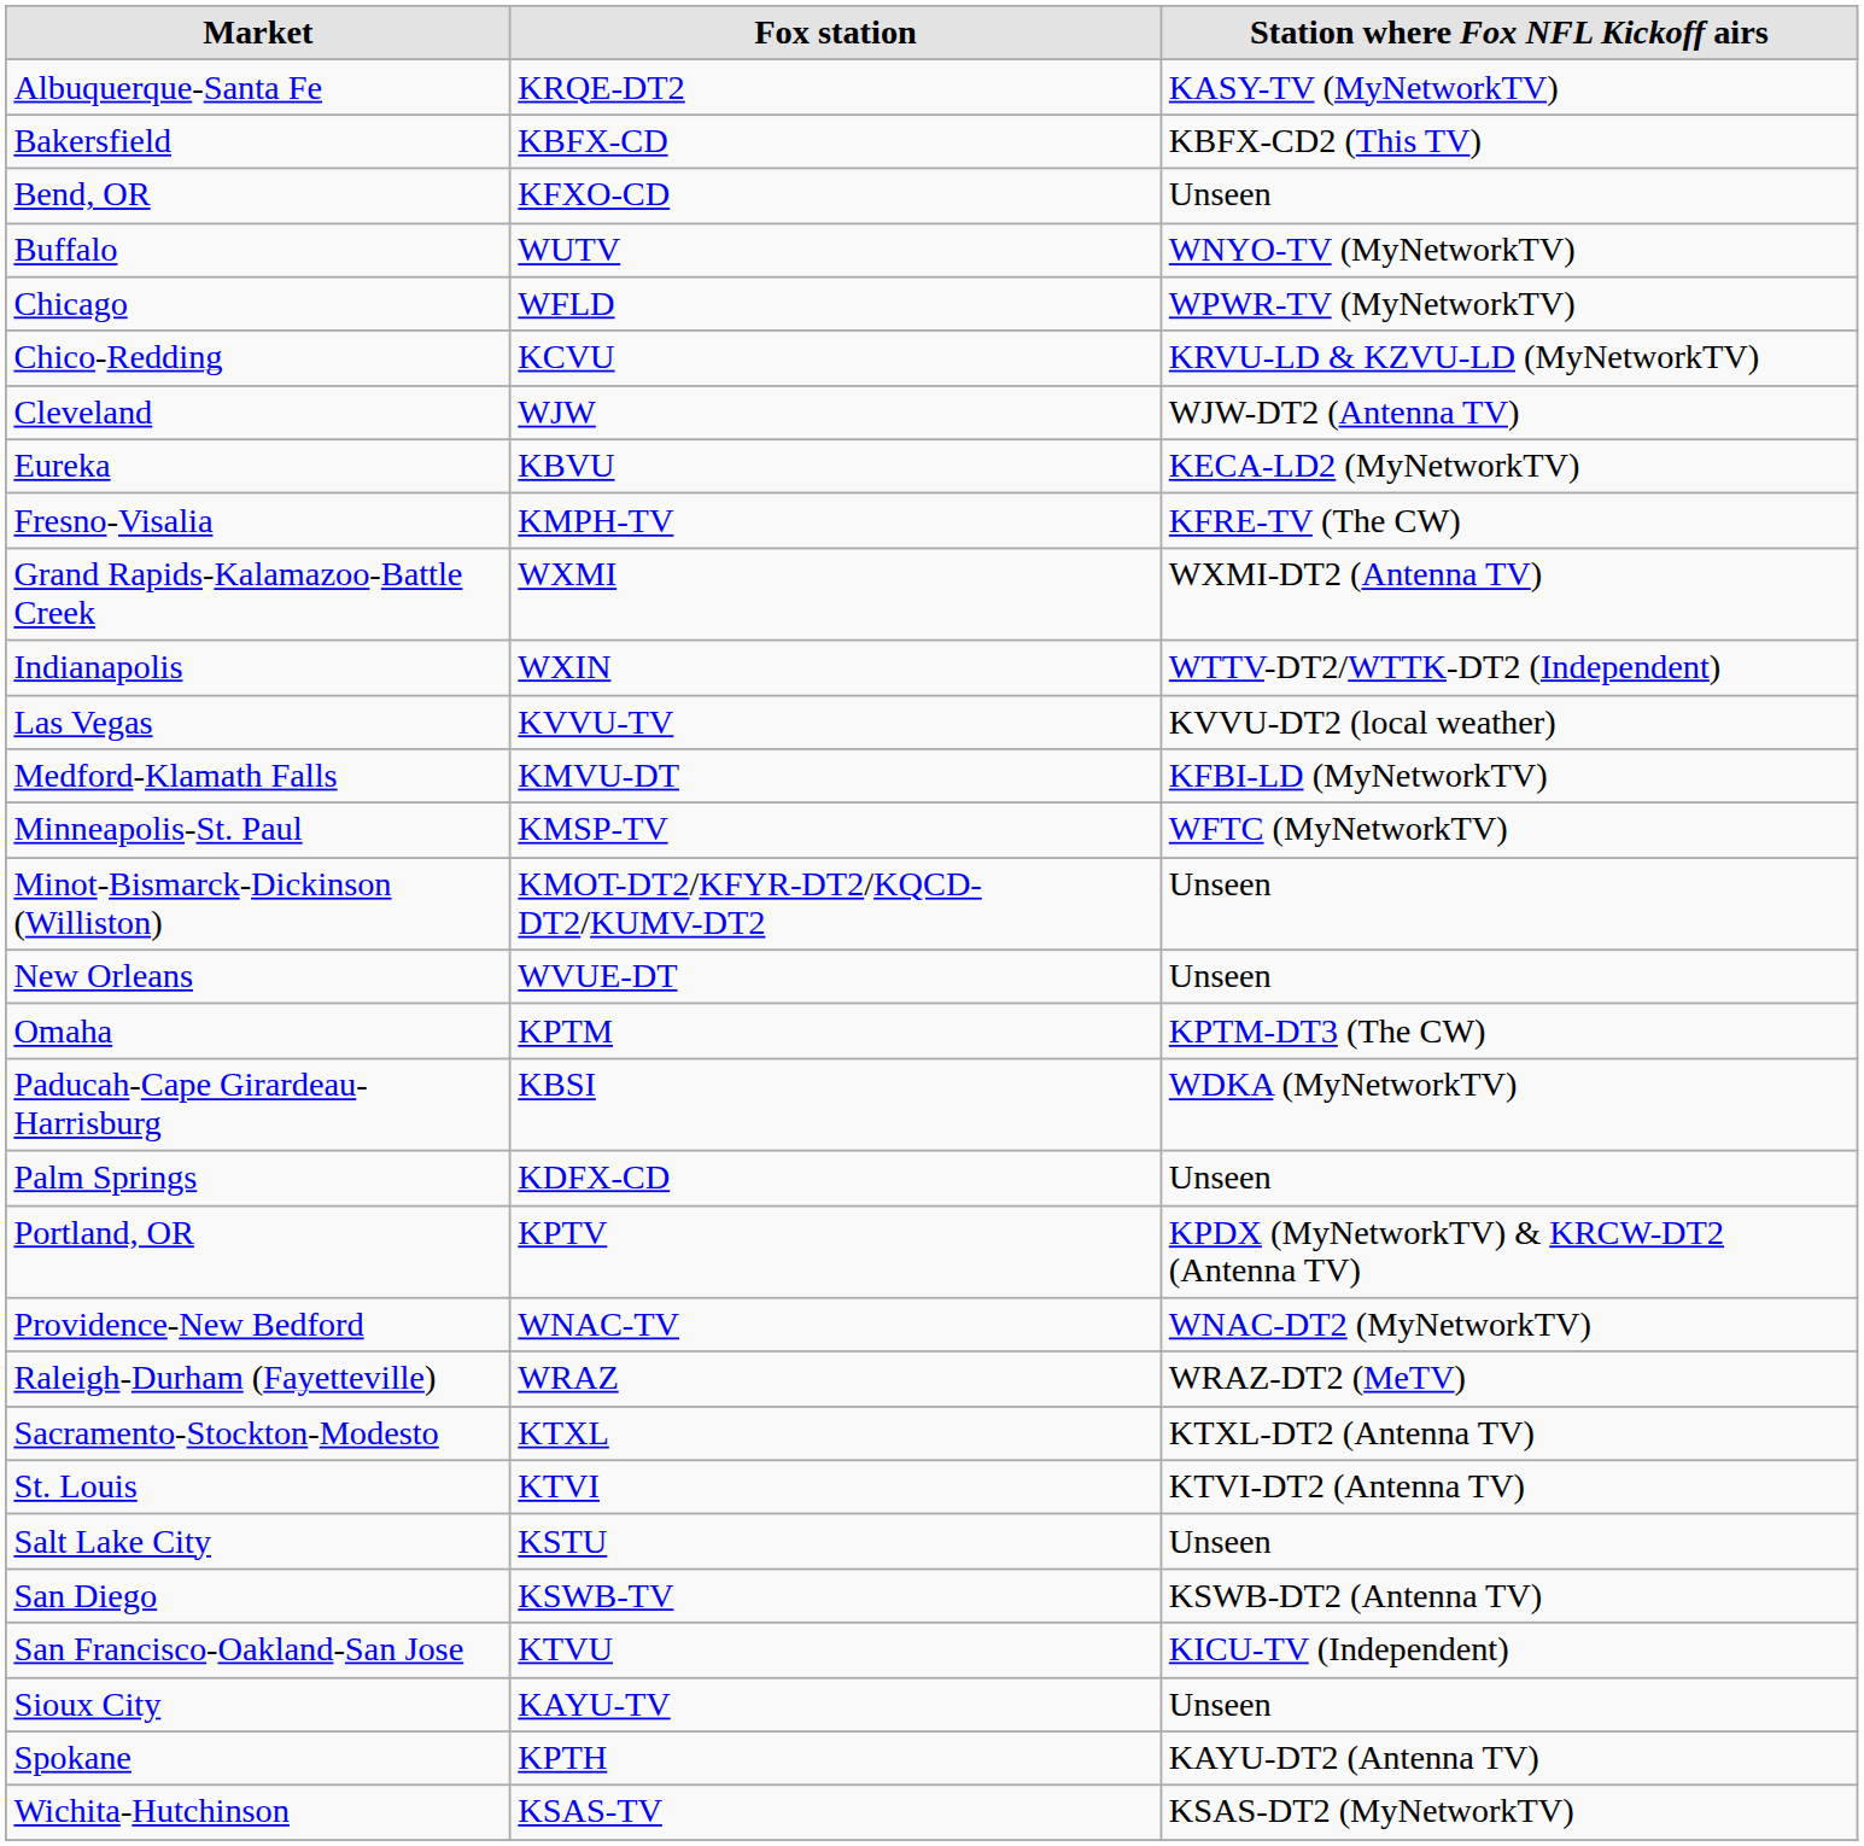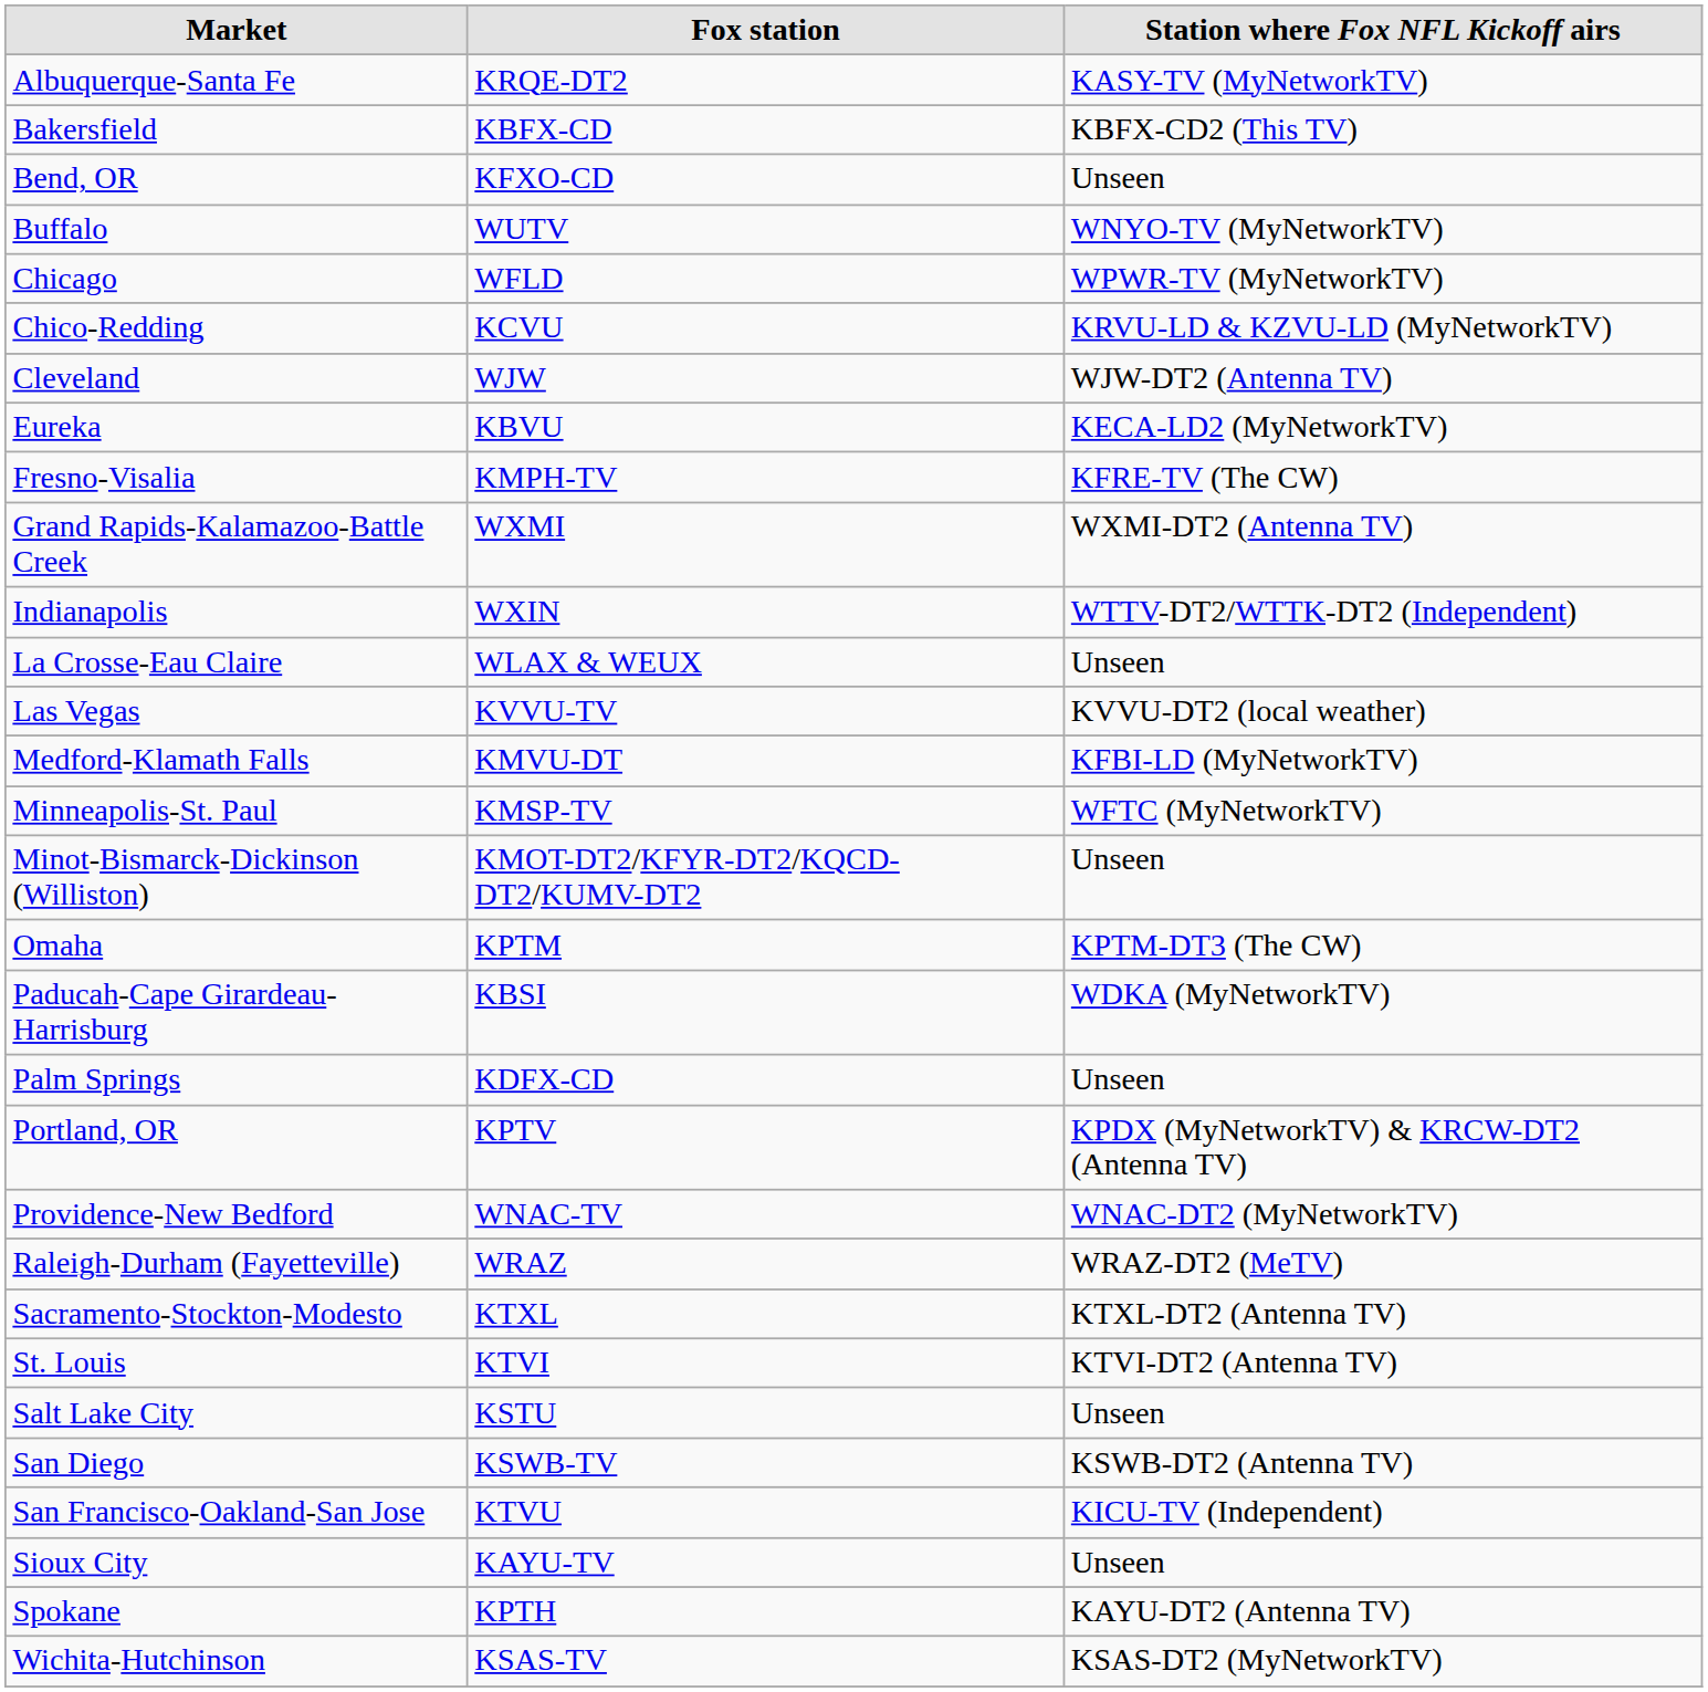+ row: La Crosse-Eau Claire | WLAX & WEUX | Unseen
- row: New Orleans | WVUE-DT | Unseen
